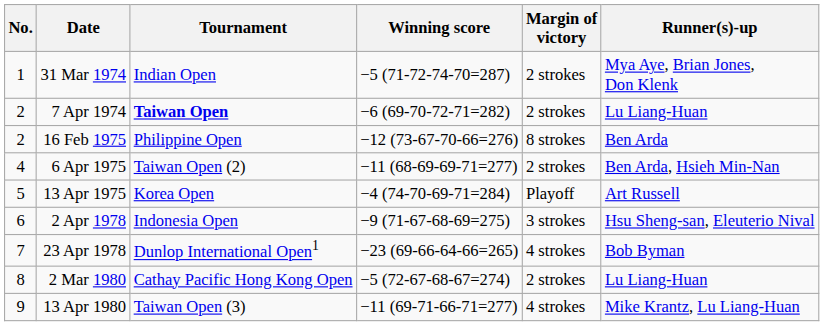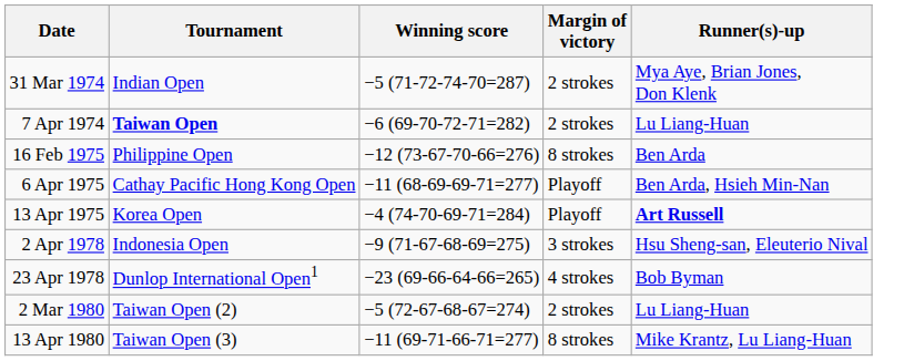- column: No. | 1 | 2 | 2 | 4 | 5 | 6 | 7 | 8 | 9
6 Apr 1975 | Tournament: Taiwan Open (2) -> Cathay Pacific Hong Kong Open
6 Apr 1975 | Margin of victory: 2 strokes -> Playoff
13 Apr 1975 | Runner(s)-up: normal -> bold
2 Mar 1980 | Tournament: Cathay Pacific Hong Kong Open -> Taiwan Open (2)
13 Apr 1980 | Margin of victory: 4 strokes -> 8 strokes
